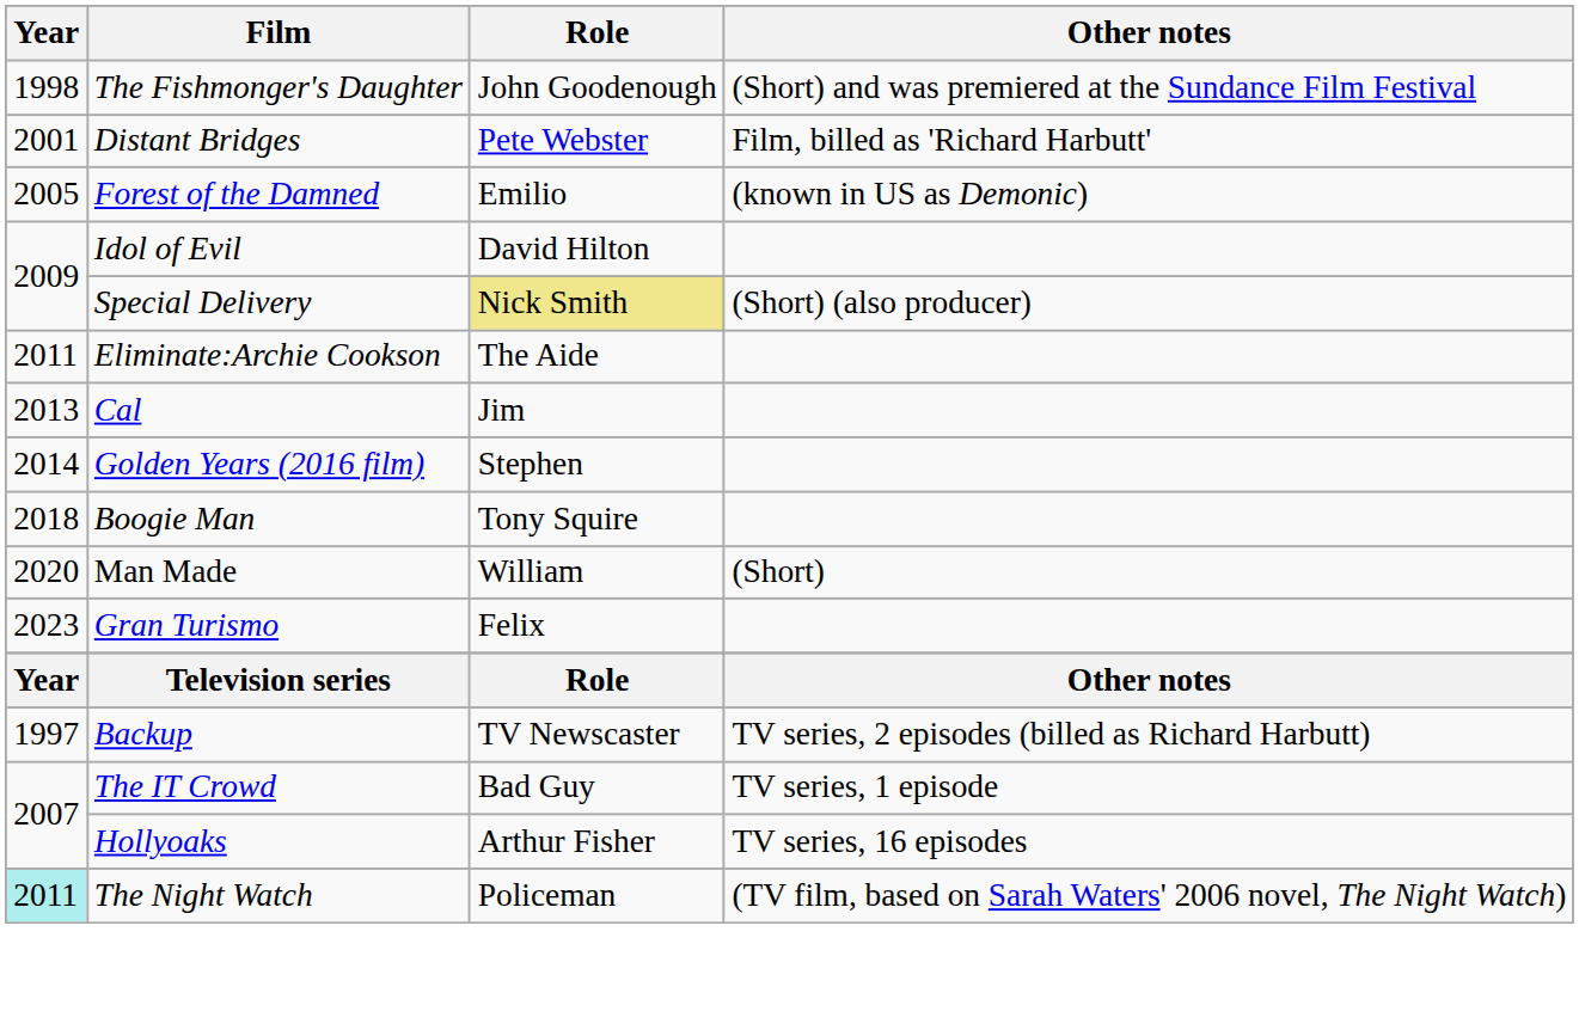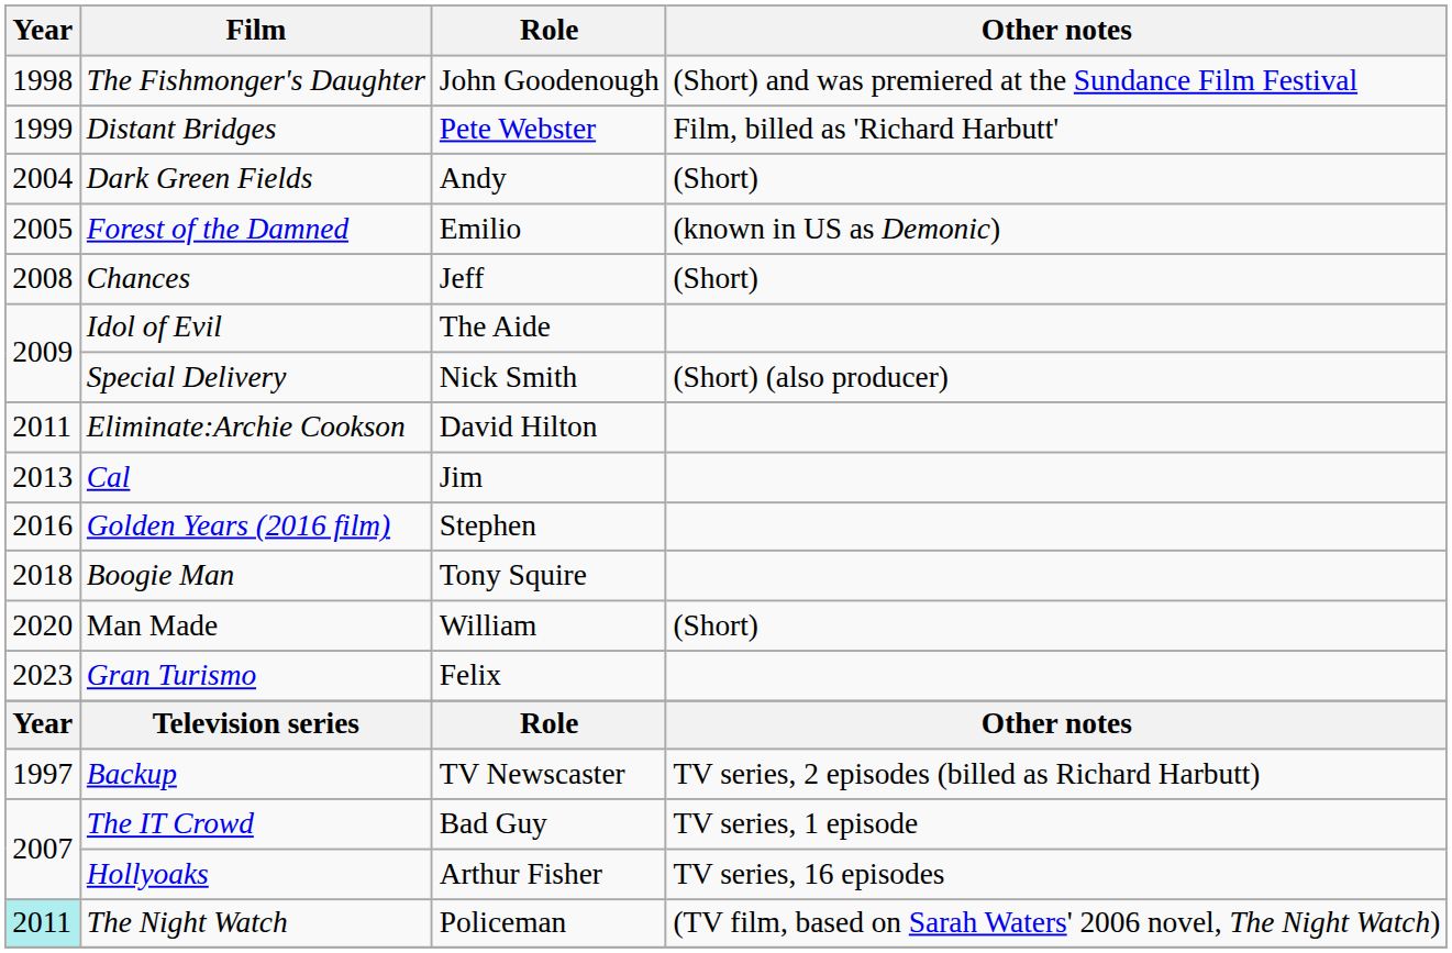Distant Bridges | Year: 2001 -> 1999
+ row: 2004 | Dark Green Fields | Andy | (Short)
+ row: 2008 | Chances | Jeff | (Short)
Idol of Evil | Role: David Hilton -> The Aide
Special Delivery | Role: khaki background -> no background
Eliminate:Archie Cookson | Role: The Aide -> David Hilton
Golden Years (2016 film) | Year: 2014 -> 2016
